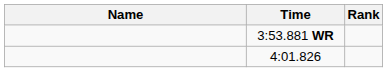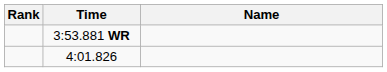columns swapped: Name <-> Rank
